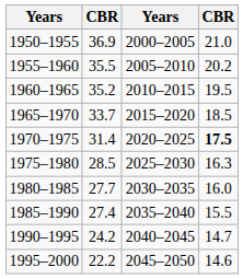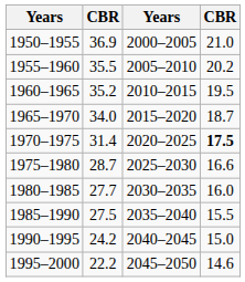1965–1970 | column 2: 33.7 -> 34.0
1965–1970 | column 4: 18.5 -> 18.7
1975–1980 | column 2: 28.5 -> 28.7
1975–1980 | column 4: 16.3 -> 16.6
1985–1990 | column 2: 27.4 -> 27.5
1990–1995 | column 4: 14.7 -> 15.0
